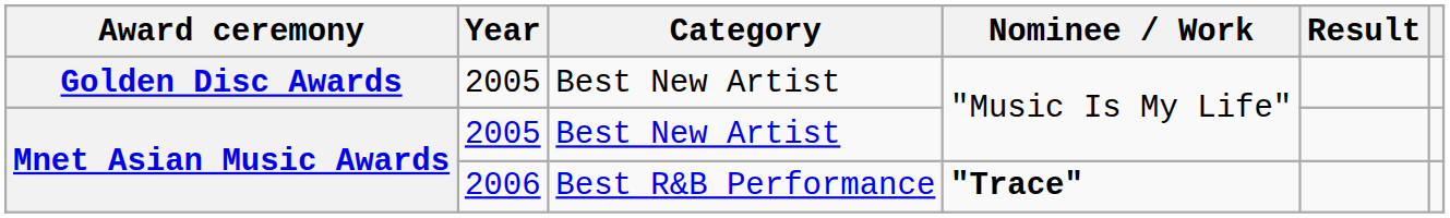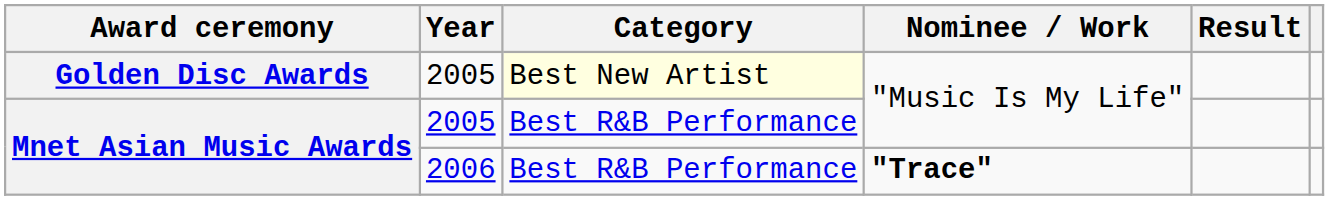Golden Disc Awards | Category: no background -> lightyellow background
Mnet Asian Music Awards / 2005 | Category: Best New Artist -> Best R&B Performance
